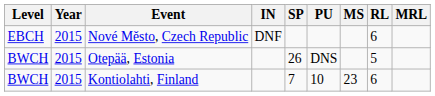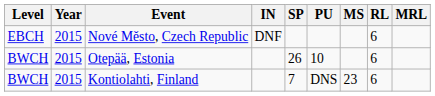Otepää, Estonia | PU: DNS -> 10
Otepää, Estonia | RL: 5 -> 6
Kontiolahti, Finland | PU: 10 -> DNS
